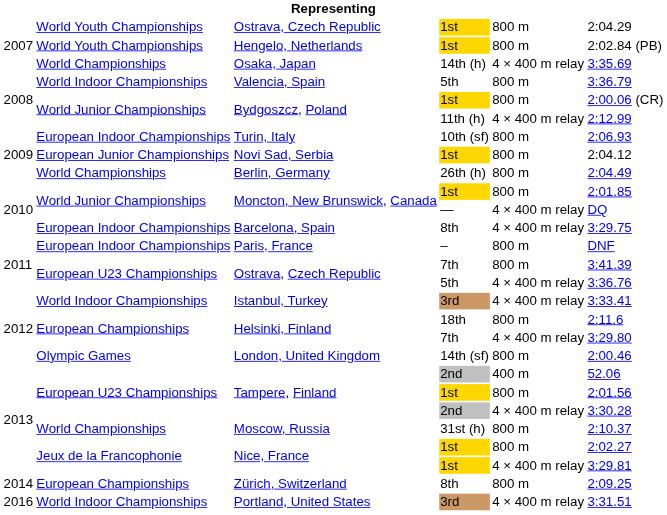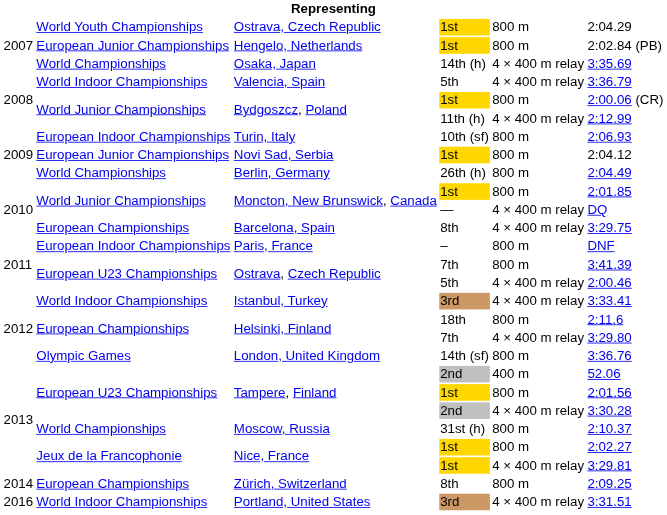Hengelo, Netherlands | column 2: World Youth Championships -> European Junior Championships
Valencia, Spain | column 5: 800 m -> 4 × 400 m relay
Barcelona, Spain | column 2: European Indoor Championships -> European Championships
Ostrava, Czech Republic / 5th | column 6: 3:36.76 -> 2:00.46
London, United Kingdom | column 6: 2:00.46 -> 3:36.76
